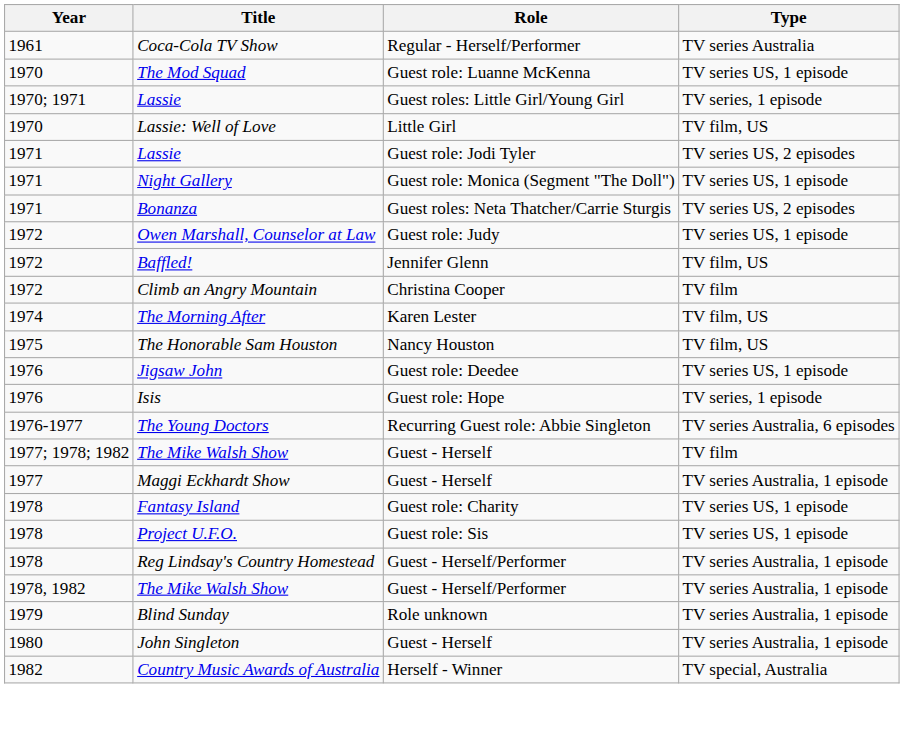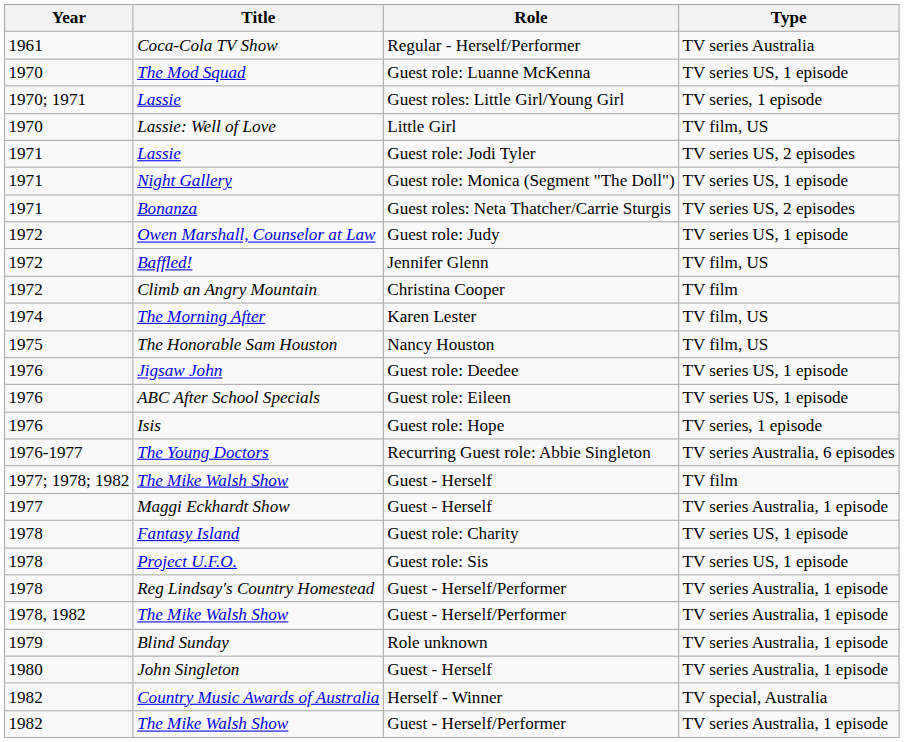+ row: 1976 | ABC After School Specials | Guest role: Eileen | TV series US, 1 episode
+ row: 1982 | The Mike Walsh Show | Guest - Herself/Performer | TV series Australia, 1 episode
